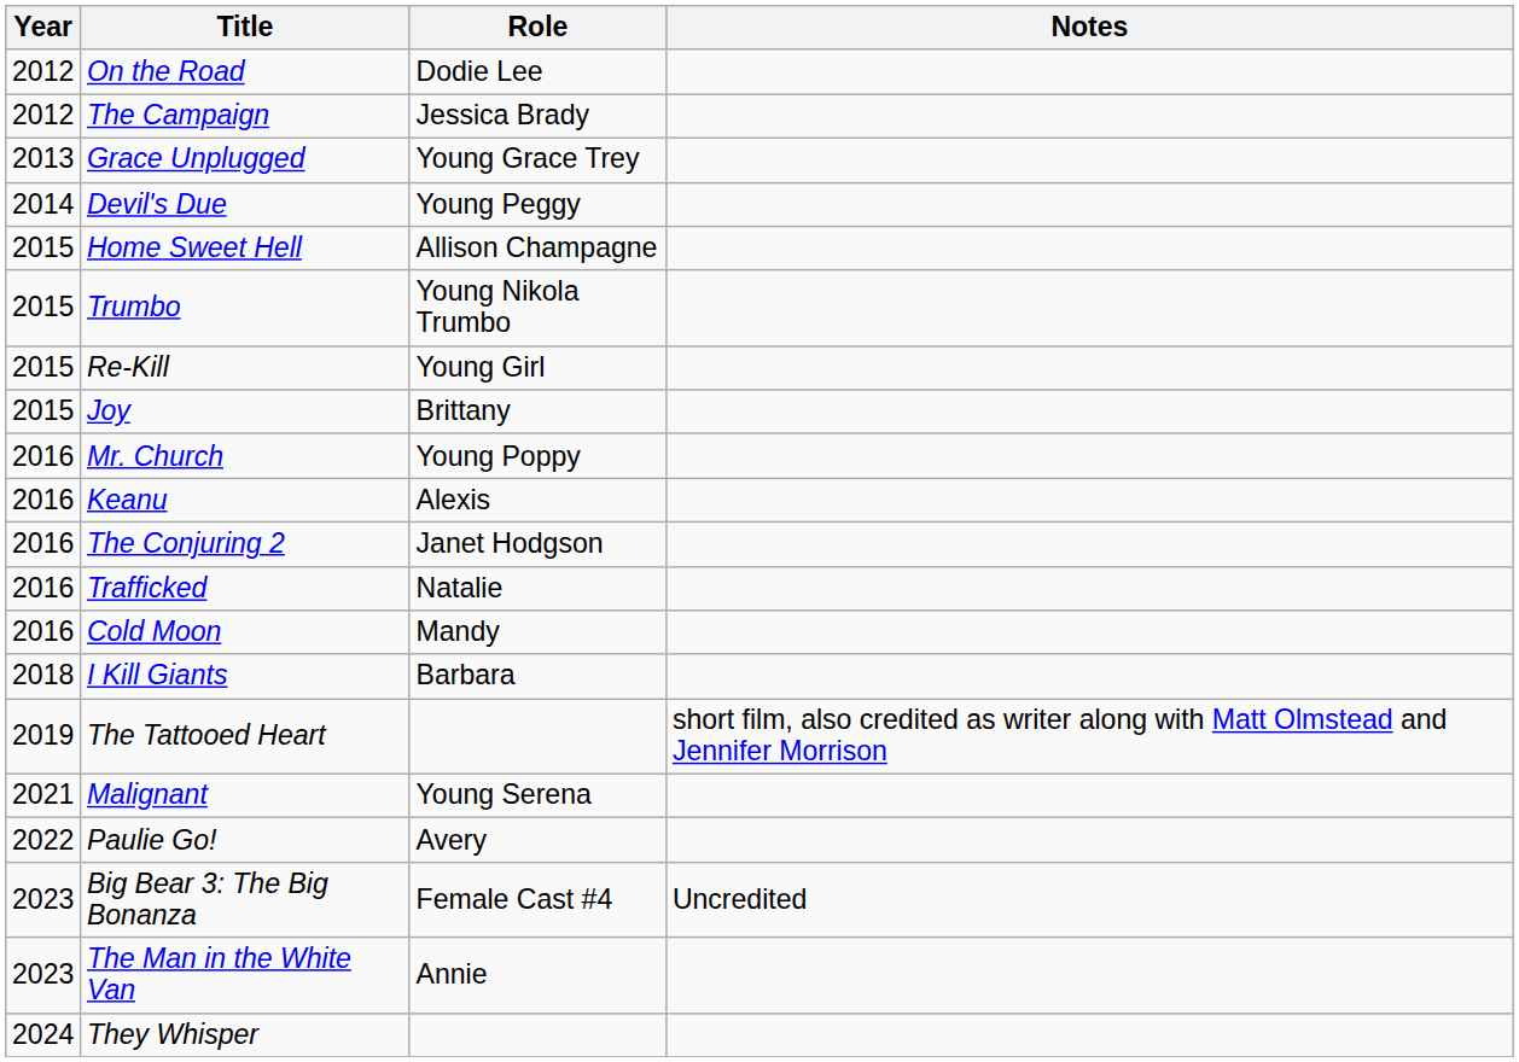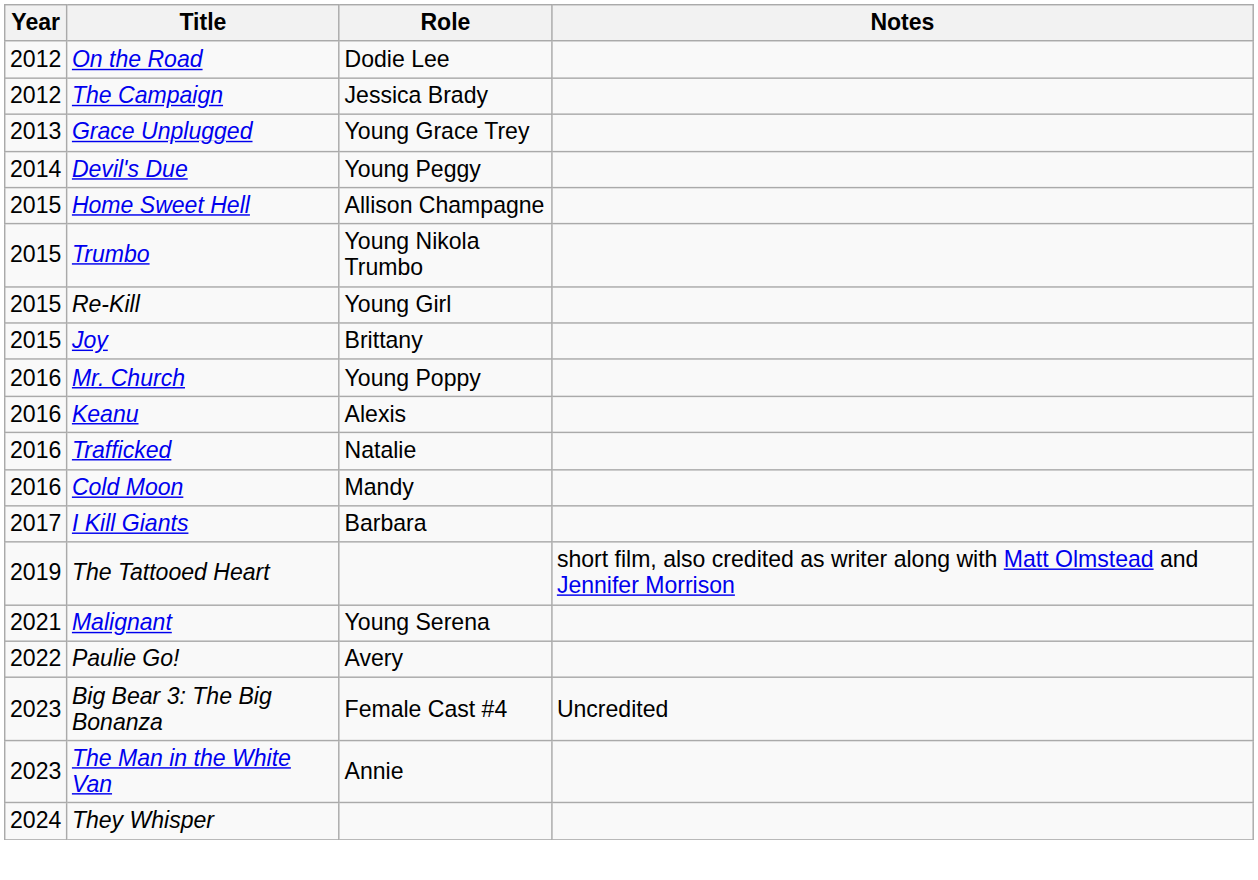- row: 2016 | The Conjuring 2 | Janet Hodgson
I Kill Giants | Year: 2018 -> 2017
